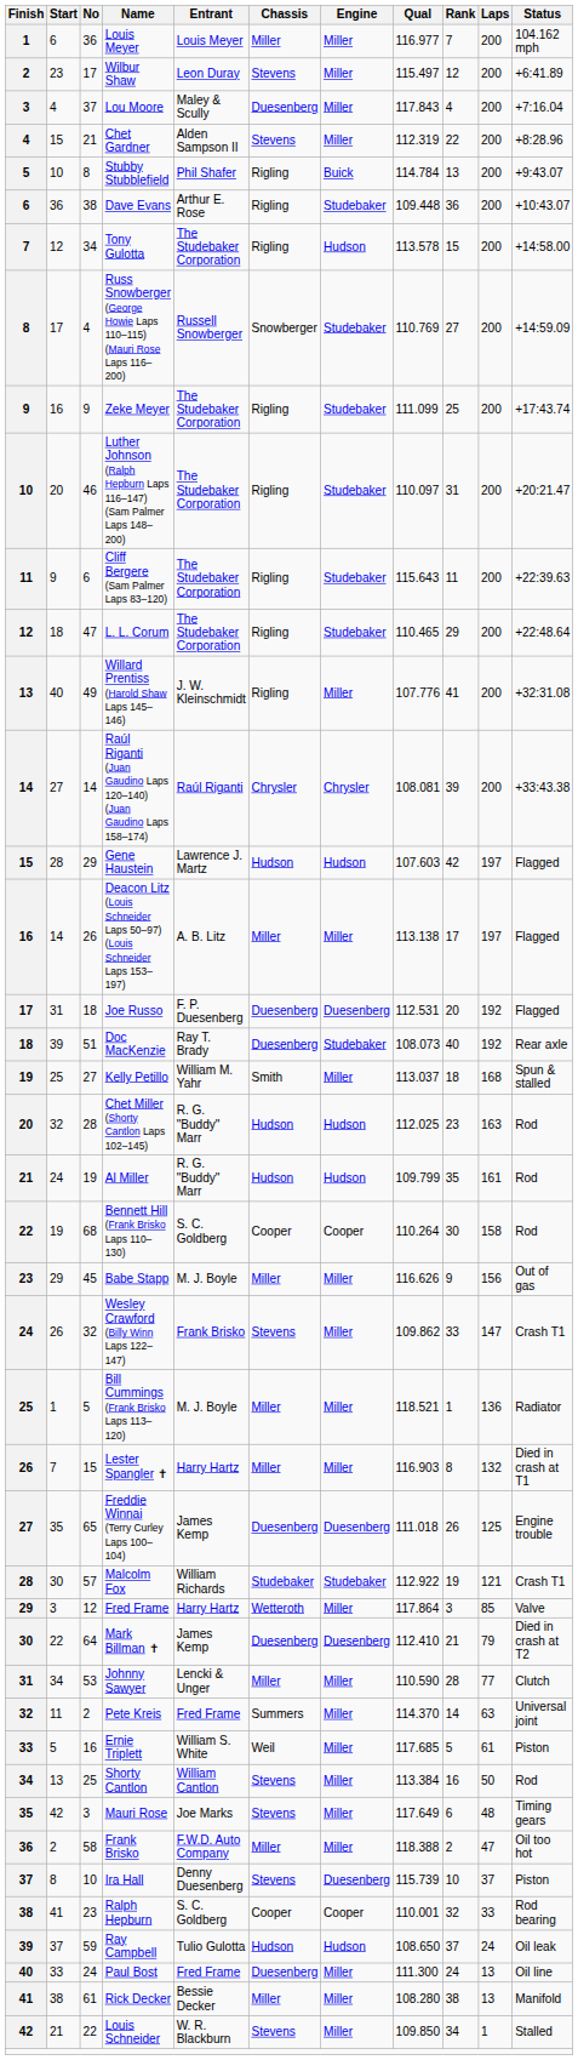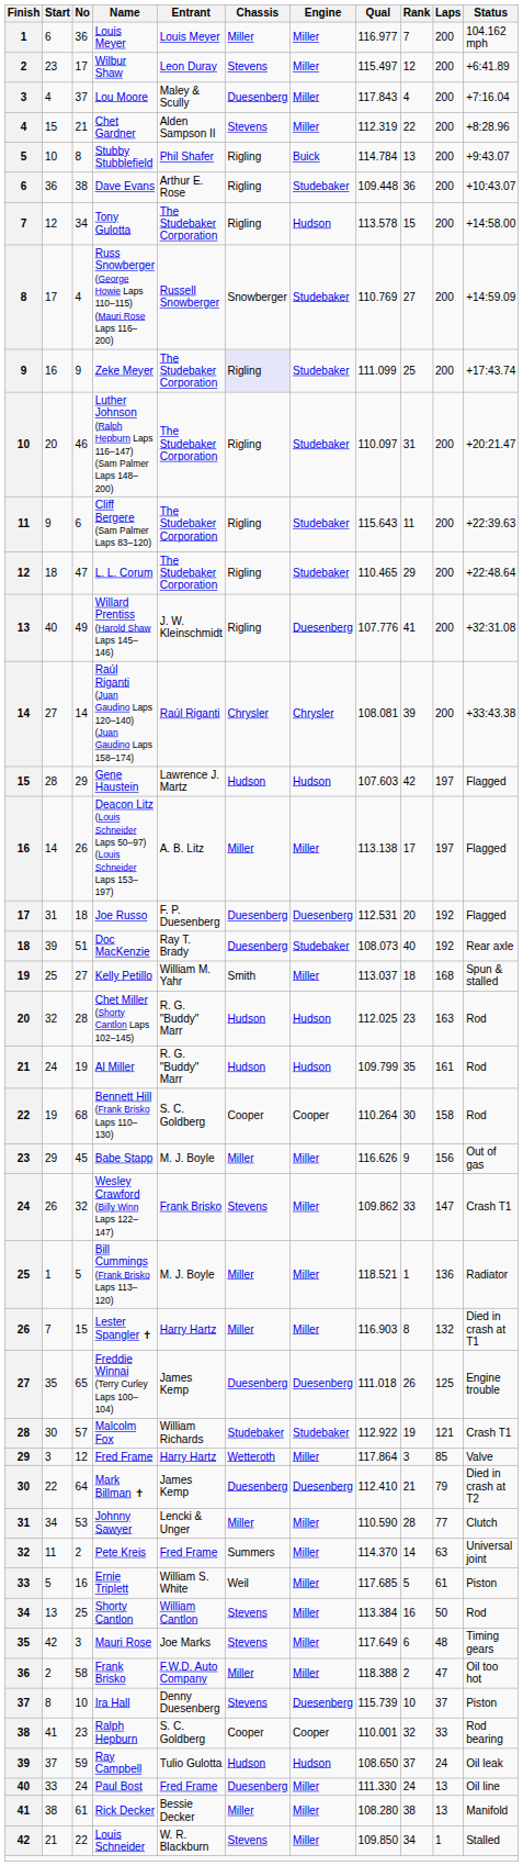Zeke Meyer | Chassis: no background -> lavender background
Willard Prentiss (Harold Shaw Laps 145–146) | Engine: Miller -> Duesenberg
Paul Bost | Qual: 111.300 -> 111.330
